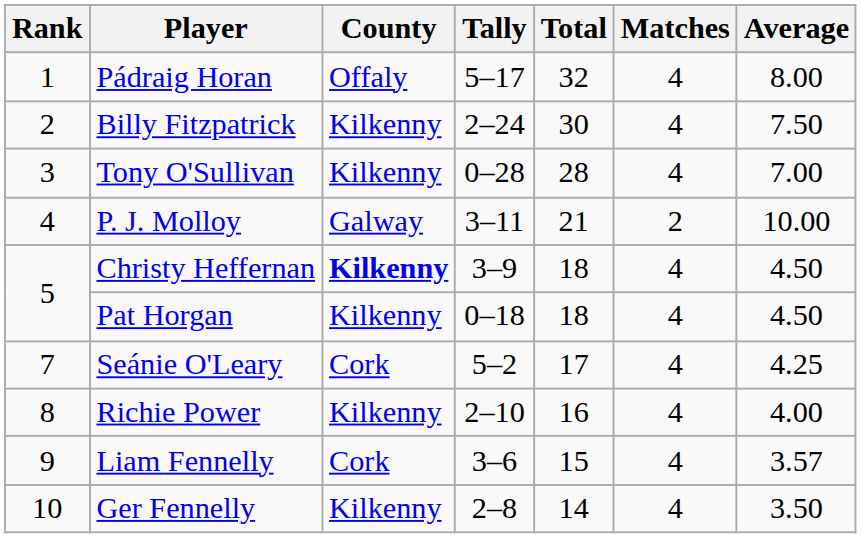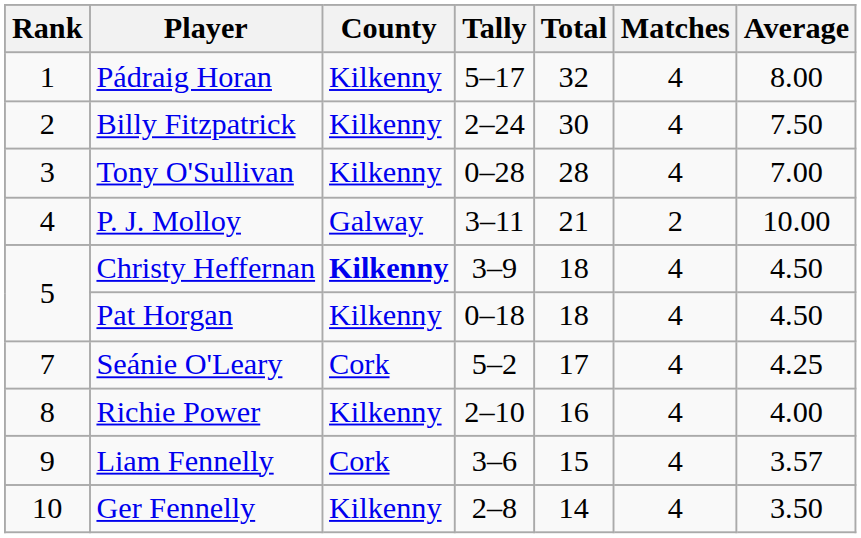Pádraig Horan | County: Offaly -> Kilkenny
